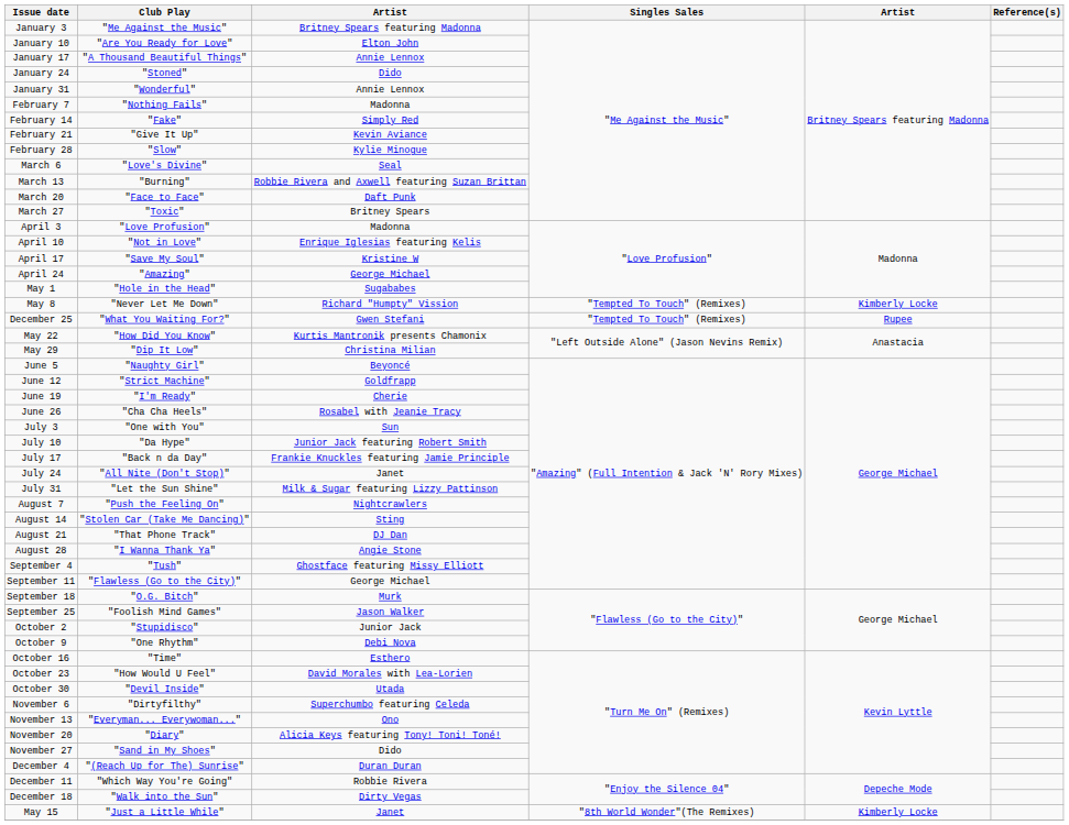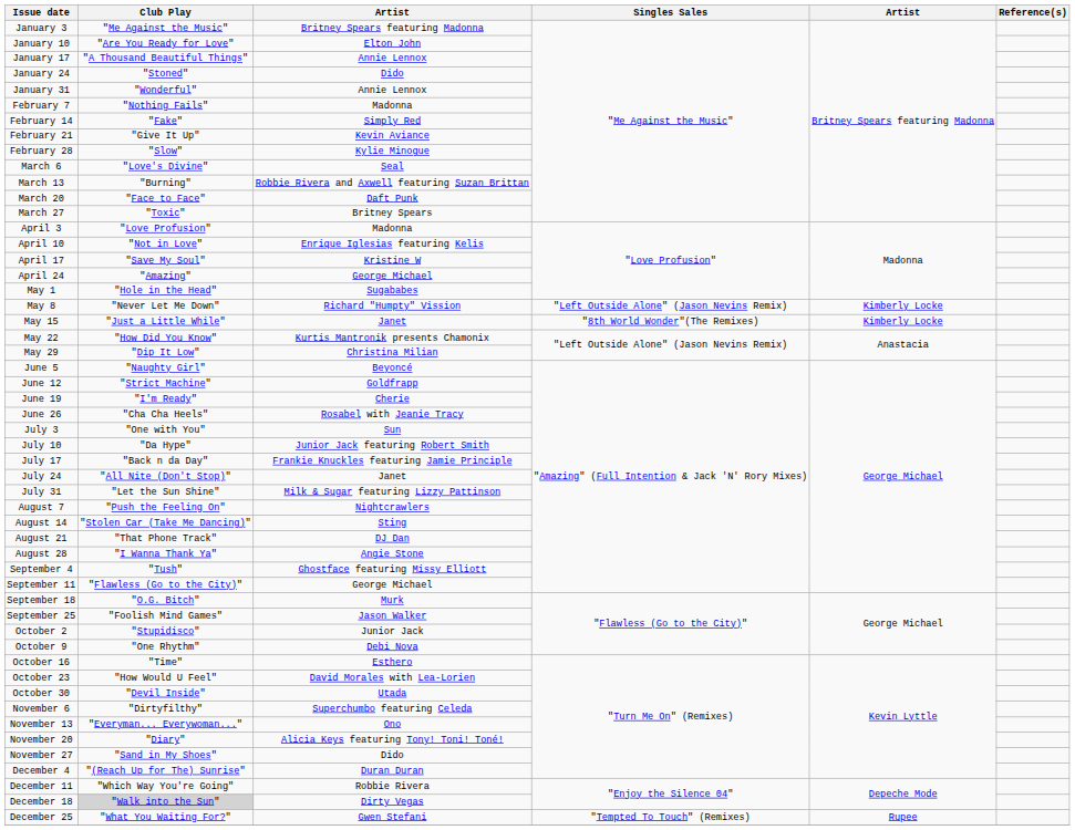May 8 | Singles Sales: "Tempted To Touch" (Remixes) -> "Left Outside Alone" (Jason Nevins Remix)
rows swapped: May 15 <-> December 25
December 18 | Club Play: no background -> lightgrey background
